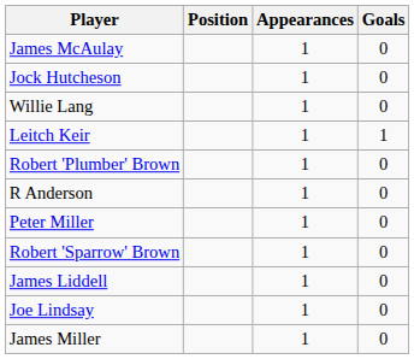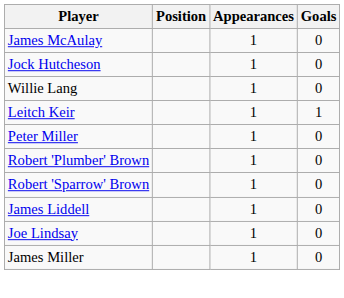rows swapped: Peter Miller <-> Robert 'Plumber' Brown
- row: R Anderson | 1 | 0
